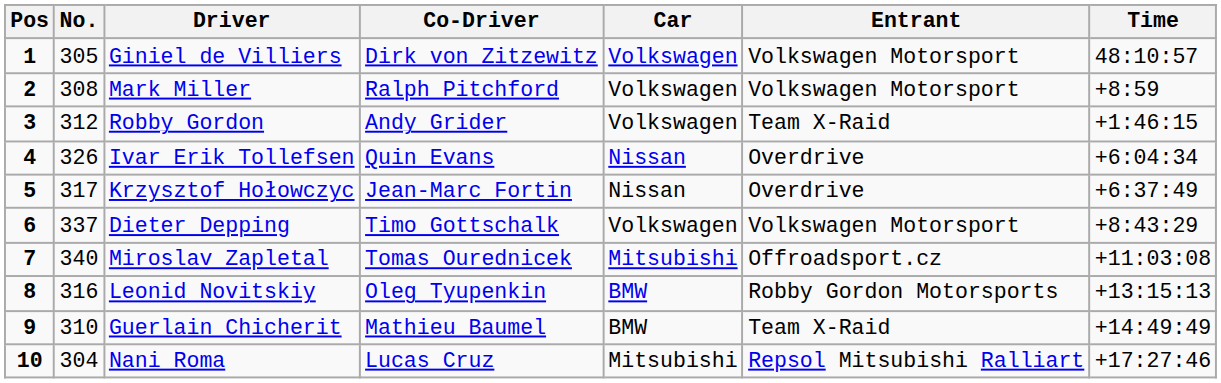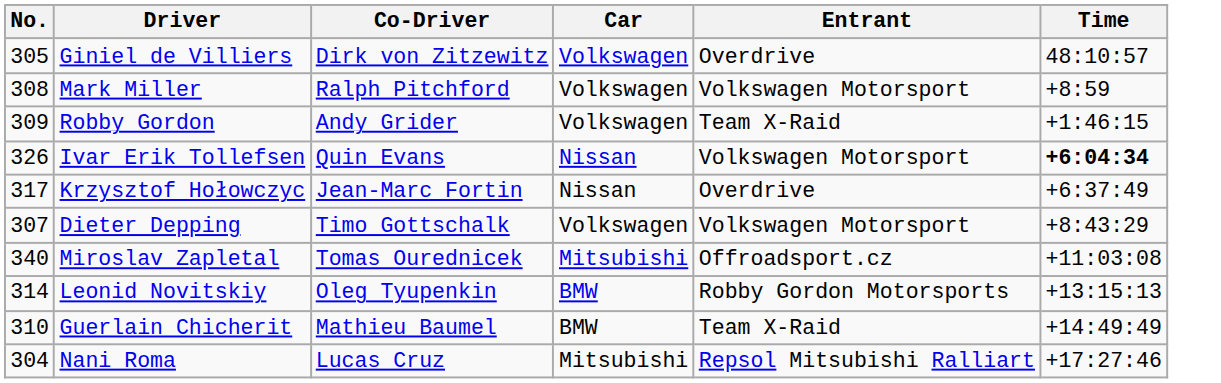- column: Pos | 1 | 2 | 3 | 4 | 5 | 6 | 7 | 8 | 9 | 10
Giniel de Villiers | Entrant: Volkswagen Motorsport -> Overdrive
Robby Gordon | No.: 312 -> 309
Ivar Erik Tollefsen | Entrant: Overdrive -> Volkswagen Motorsport
Ivar Erik Tollefsen | Time: normal -> bold
Dieter Depping | No.: 337 -> 307
Leonid Novitskiy | No.: 316 -> 314
